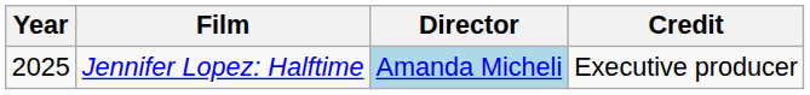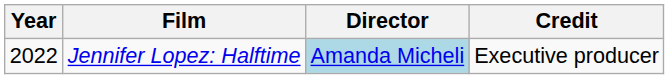Jennifer Lopez: Halftime | Year: 2025 -> 2022
